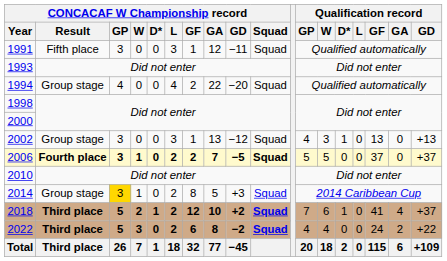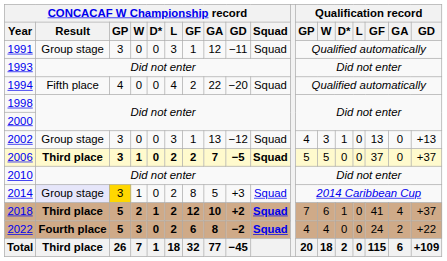1991 | CONCACAF W Championship record / Result: Fifth place -> Group stage
1994 | CONCACAF W Championship record / Result: Group stage -> Fifth place
2006 | CONCACAF W Championship record / Result: Fourth place -> Third place
2014 | CONCACAF W Championship record / Result: no background -> lavender background
2022 | CONCACAF W Championship record / Result: Third place -> Fourth place
